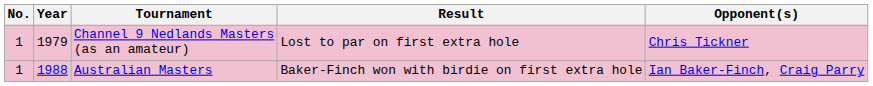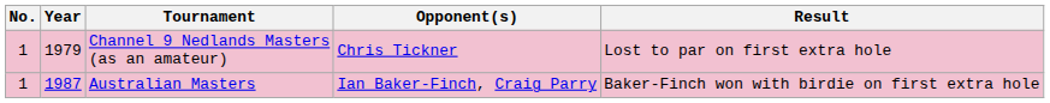columns swapped: Opponent(s) <-> Result
Australian Masters | Year: 1988 -> 1987
